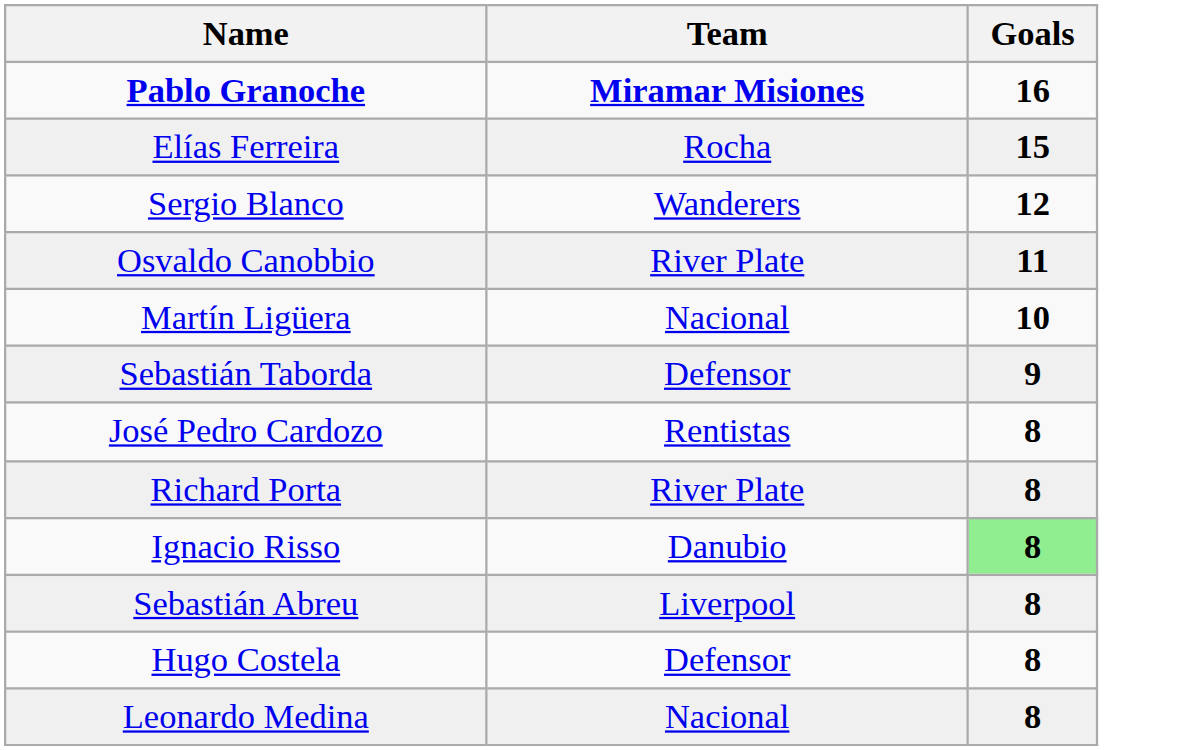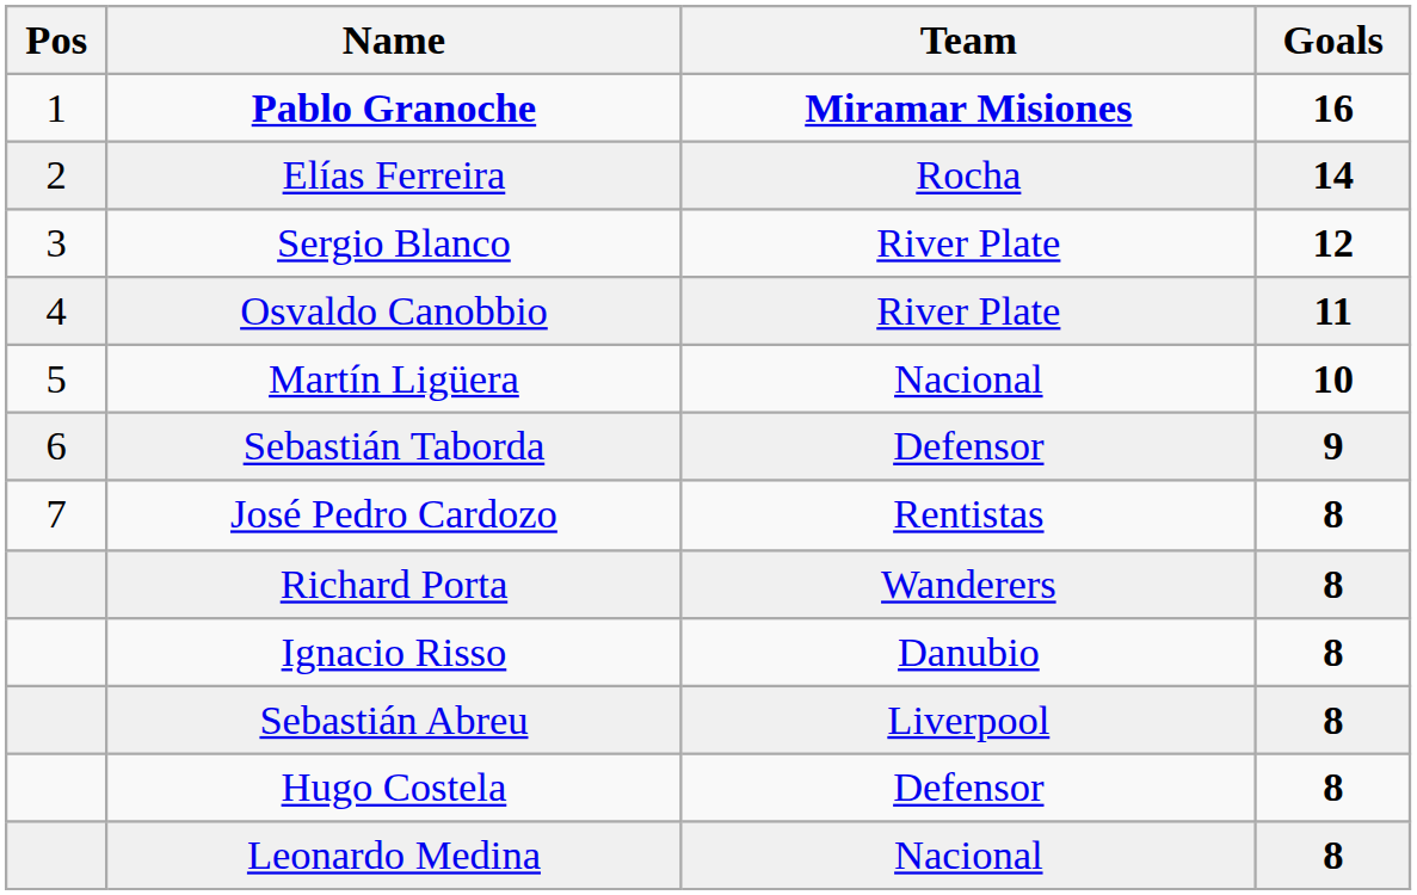+ column: Pos | 1 | 2 | 3 | 4 | 5 | 6 | 7
Elías Ferreira | Goals: 15 -> 14
Sergio Blanco | Team: Wanderers -> River Plate
Richard Porta | Team: River Plate -> Wanderers
Ignacio Risso | Goals: lightgreen background -> no background
